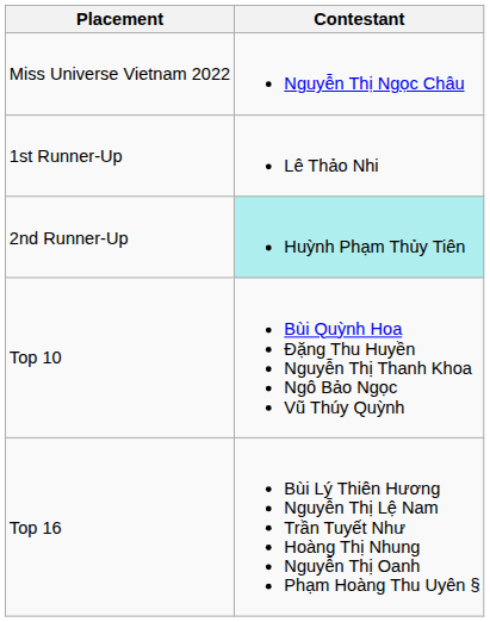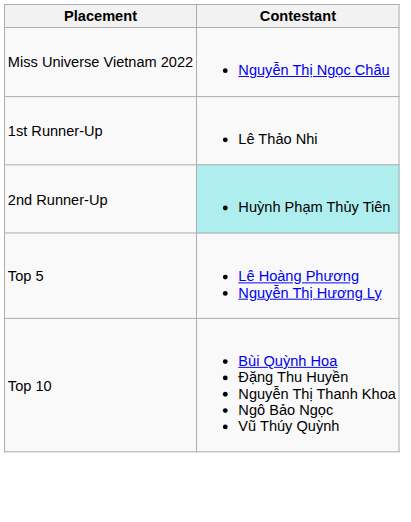+ row: Top 5 | Lê Hoàng Phương Nguyễn Thị Hương Ly
- row: Top 16 | Bùi Lý Thiên Hương Nguyễn Thị Lệ Nam Trần Tuyết Như Hoàng Thị Nhung Nguyễn Thị Oanh Phạm Hoàng Thu Uyên §
